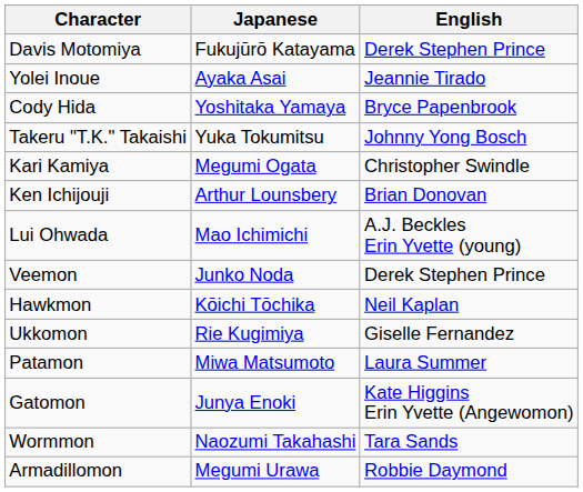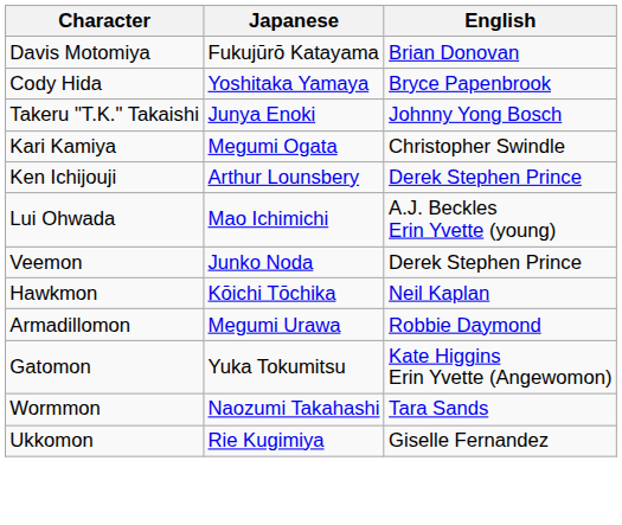Davis Motomiya | English: Derek Stephen Prince -> Brian Donovan
- row: Yolei Inoue | Ayaka Asai | Jeannie Tirado
Takeru "T.K." Takaishi | Japanese: Yuka Tokumitsu -> Junya Enoki
Ken Ichijouji | English: Brian Donovan -> Derek Stephen Prince
rows swapped: Armadillomon <-> Ukkomon
- row: Patamon | Miwa Matsumoto | Laura Summer
Gatomon | Japanese: Junya Enoki -> Yuka Tokumitsu
